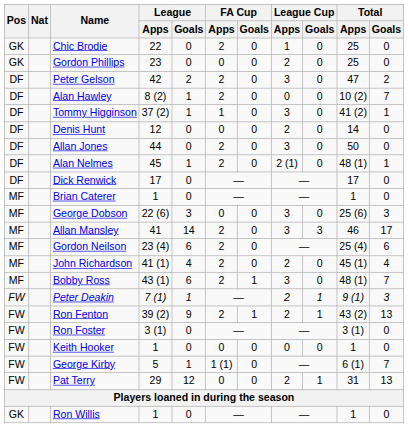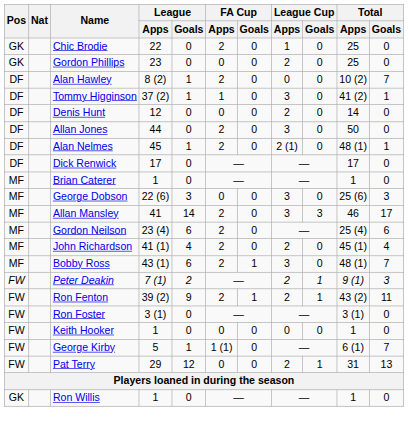- row: DF | Peter Gelson | 42 | 2 | 2 | 0 | 3 | 0 | 47 | 2
Peter Deakin | League / Goals: 1 -> 2
Ron Fenton | Total / Goals: 13 -> 11
